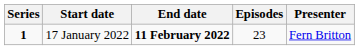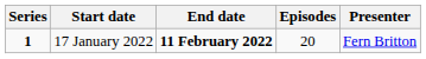17 January 2022 | Episodes: 23 -> 20
